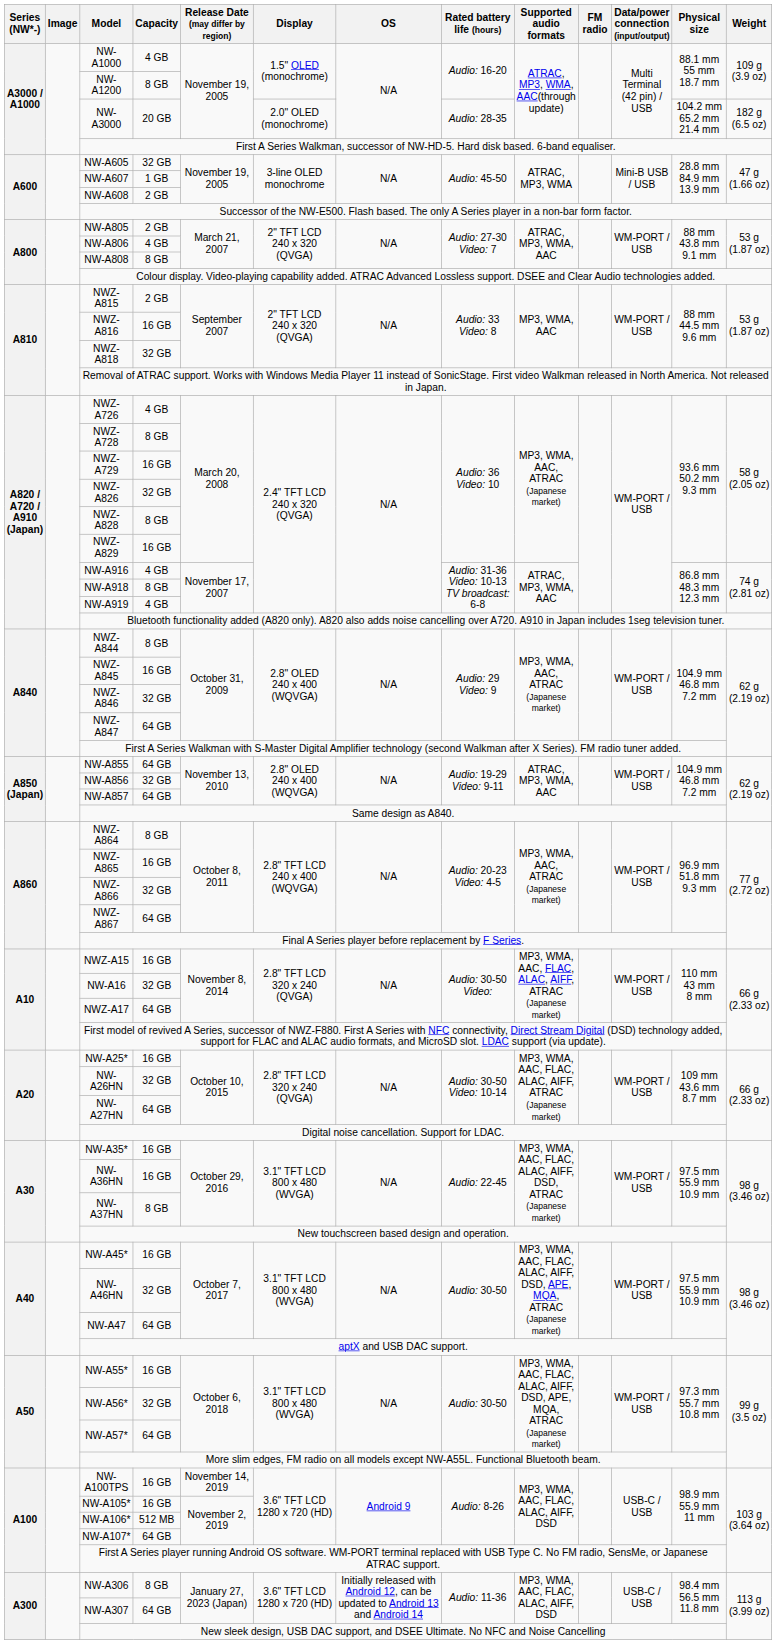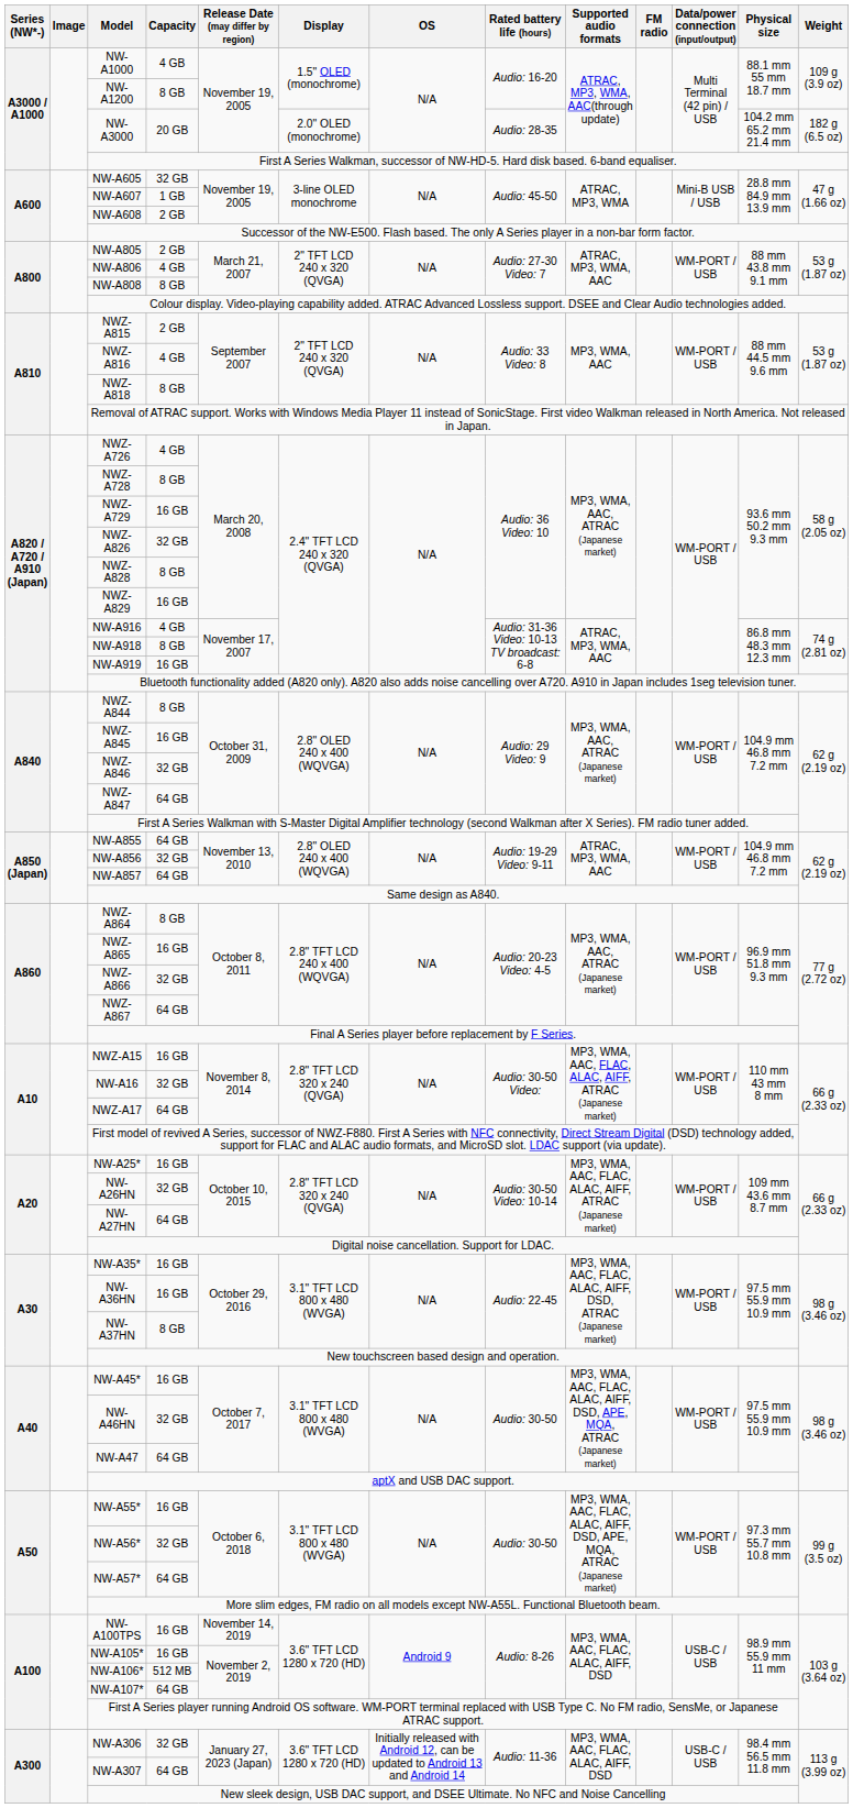NWZ-A816 | Capacity: 16 GB -> 4 GB
NWZ-A818 | Capacity: 32 GB -> 8 GB
NW-A919 | Capacity: 4 GB -> 16 GB
NW-A306 | Capacity: 8 GB -> 32 GB
